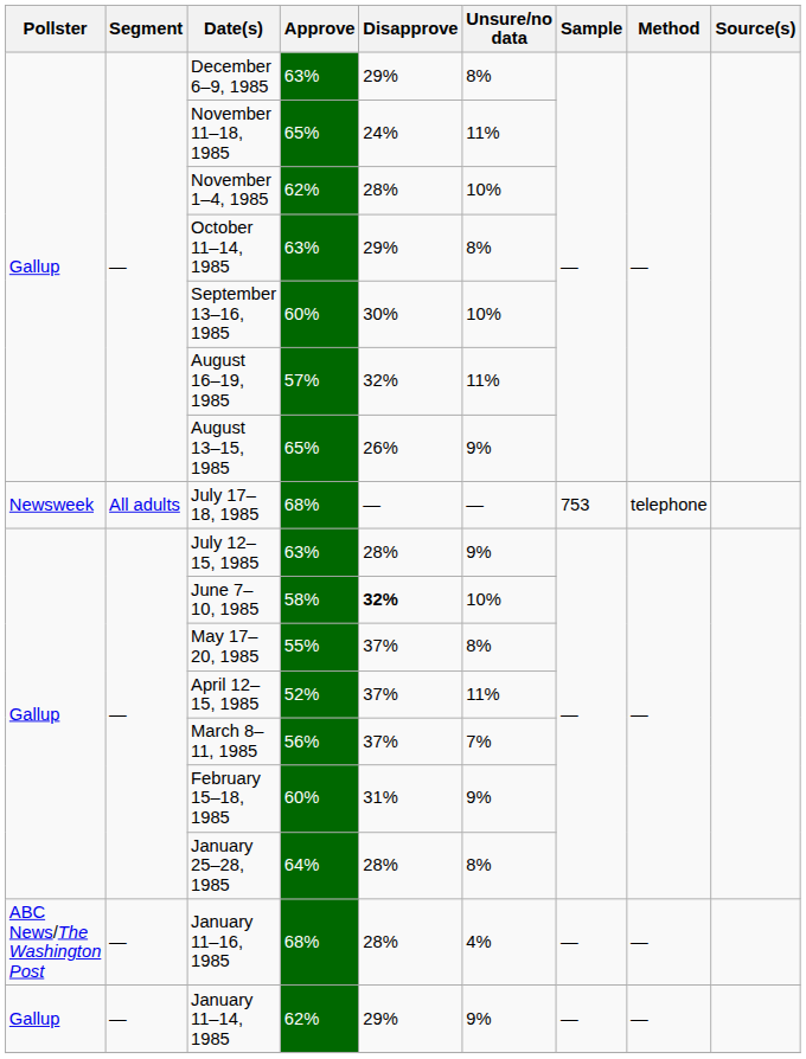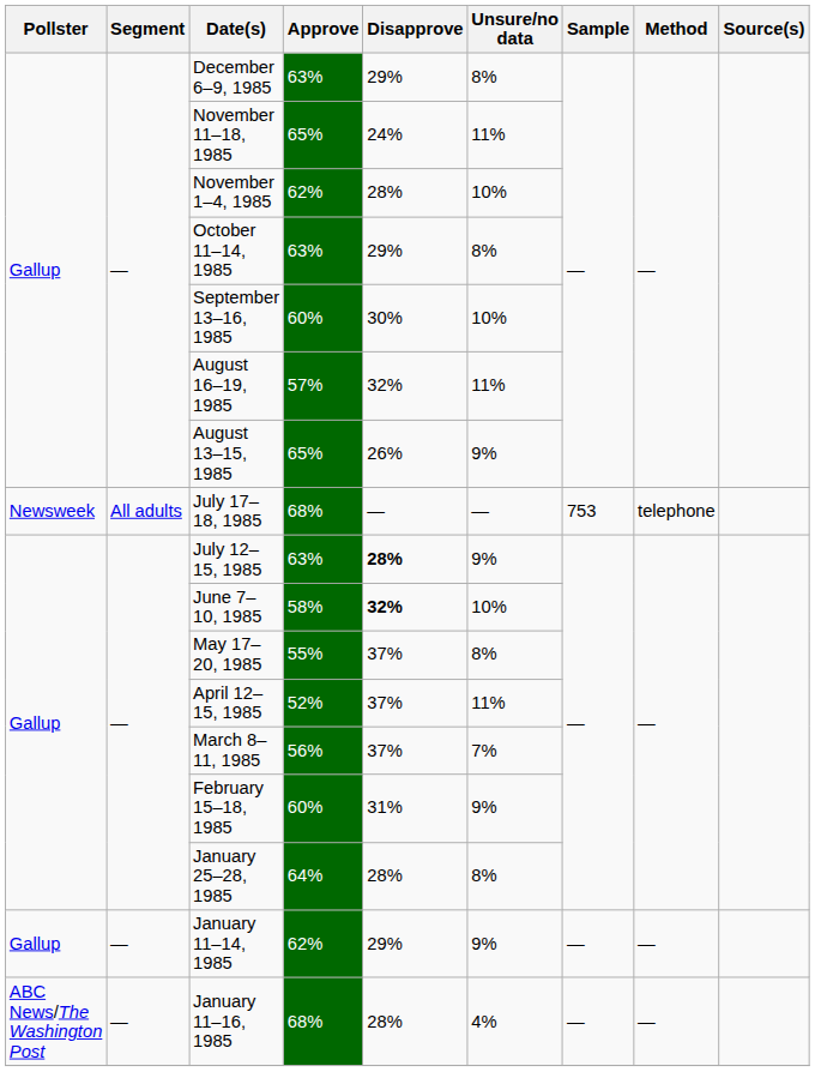July 12–15, 1985 | Disapprove: normal -> bold
rows swapped: January 11–16, 1985 <-> January 11–14, 1985
